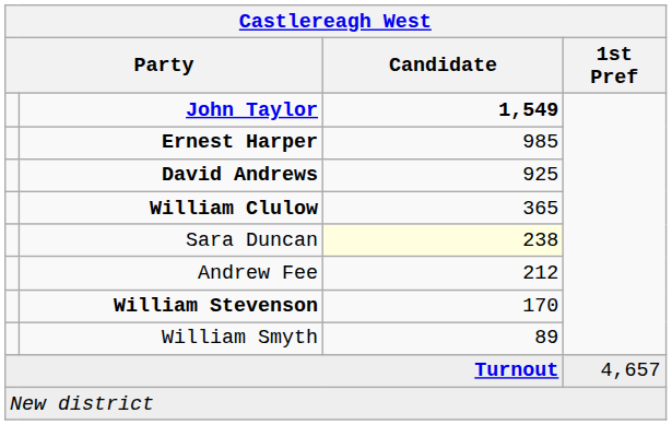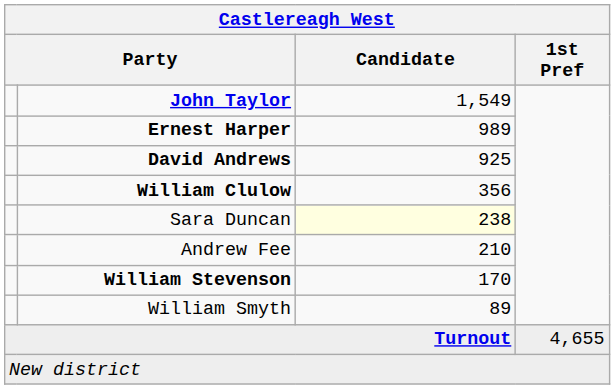John Taylor | Candidate: bold -> normal
Ernest Harper | Candidate: 985 -> 989
William Clulow | Candidate: 365 -> 356
Andrew Fee | Candidate: 212 -> 210
Turnout | 1st Pref: 4,657 -> 4,655
